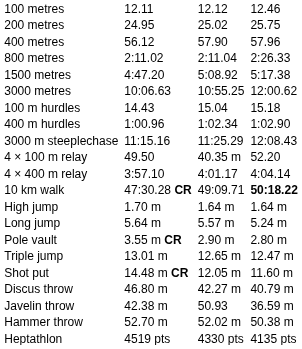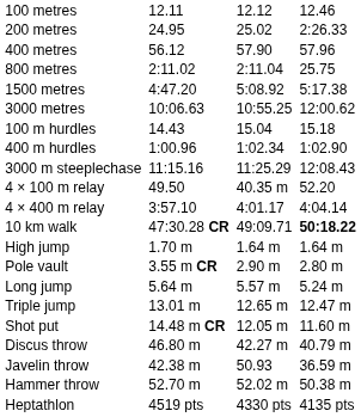200 metres | column 7: 25.75 -> 2:26.33
800 metres | column 7: 2:26.33 -> 25.75
rows swapped: Pole vault <-> Long jump
